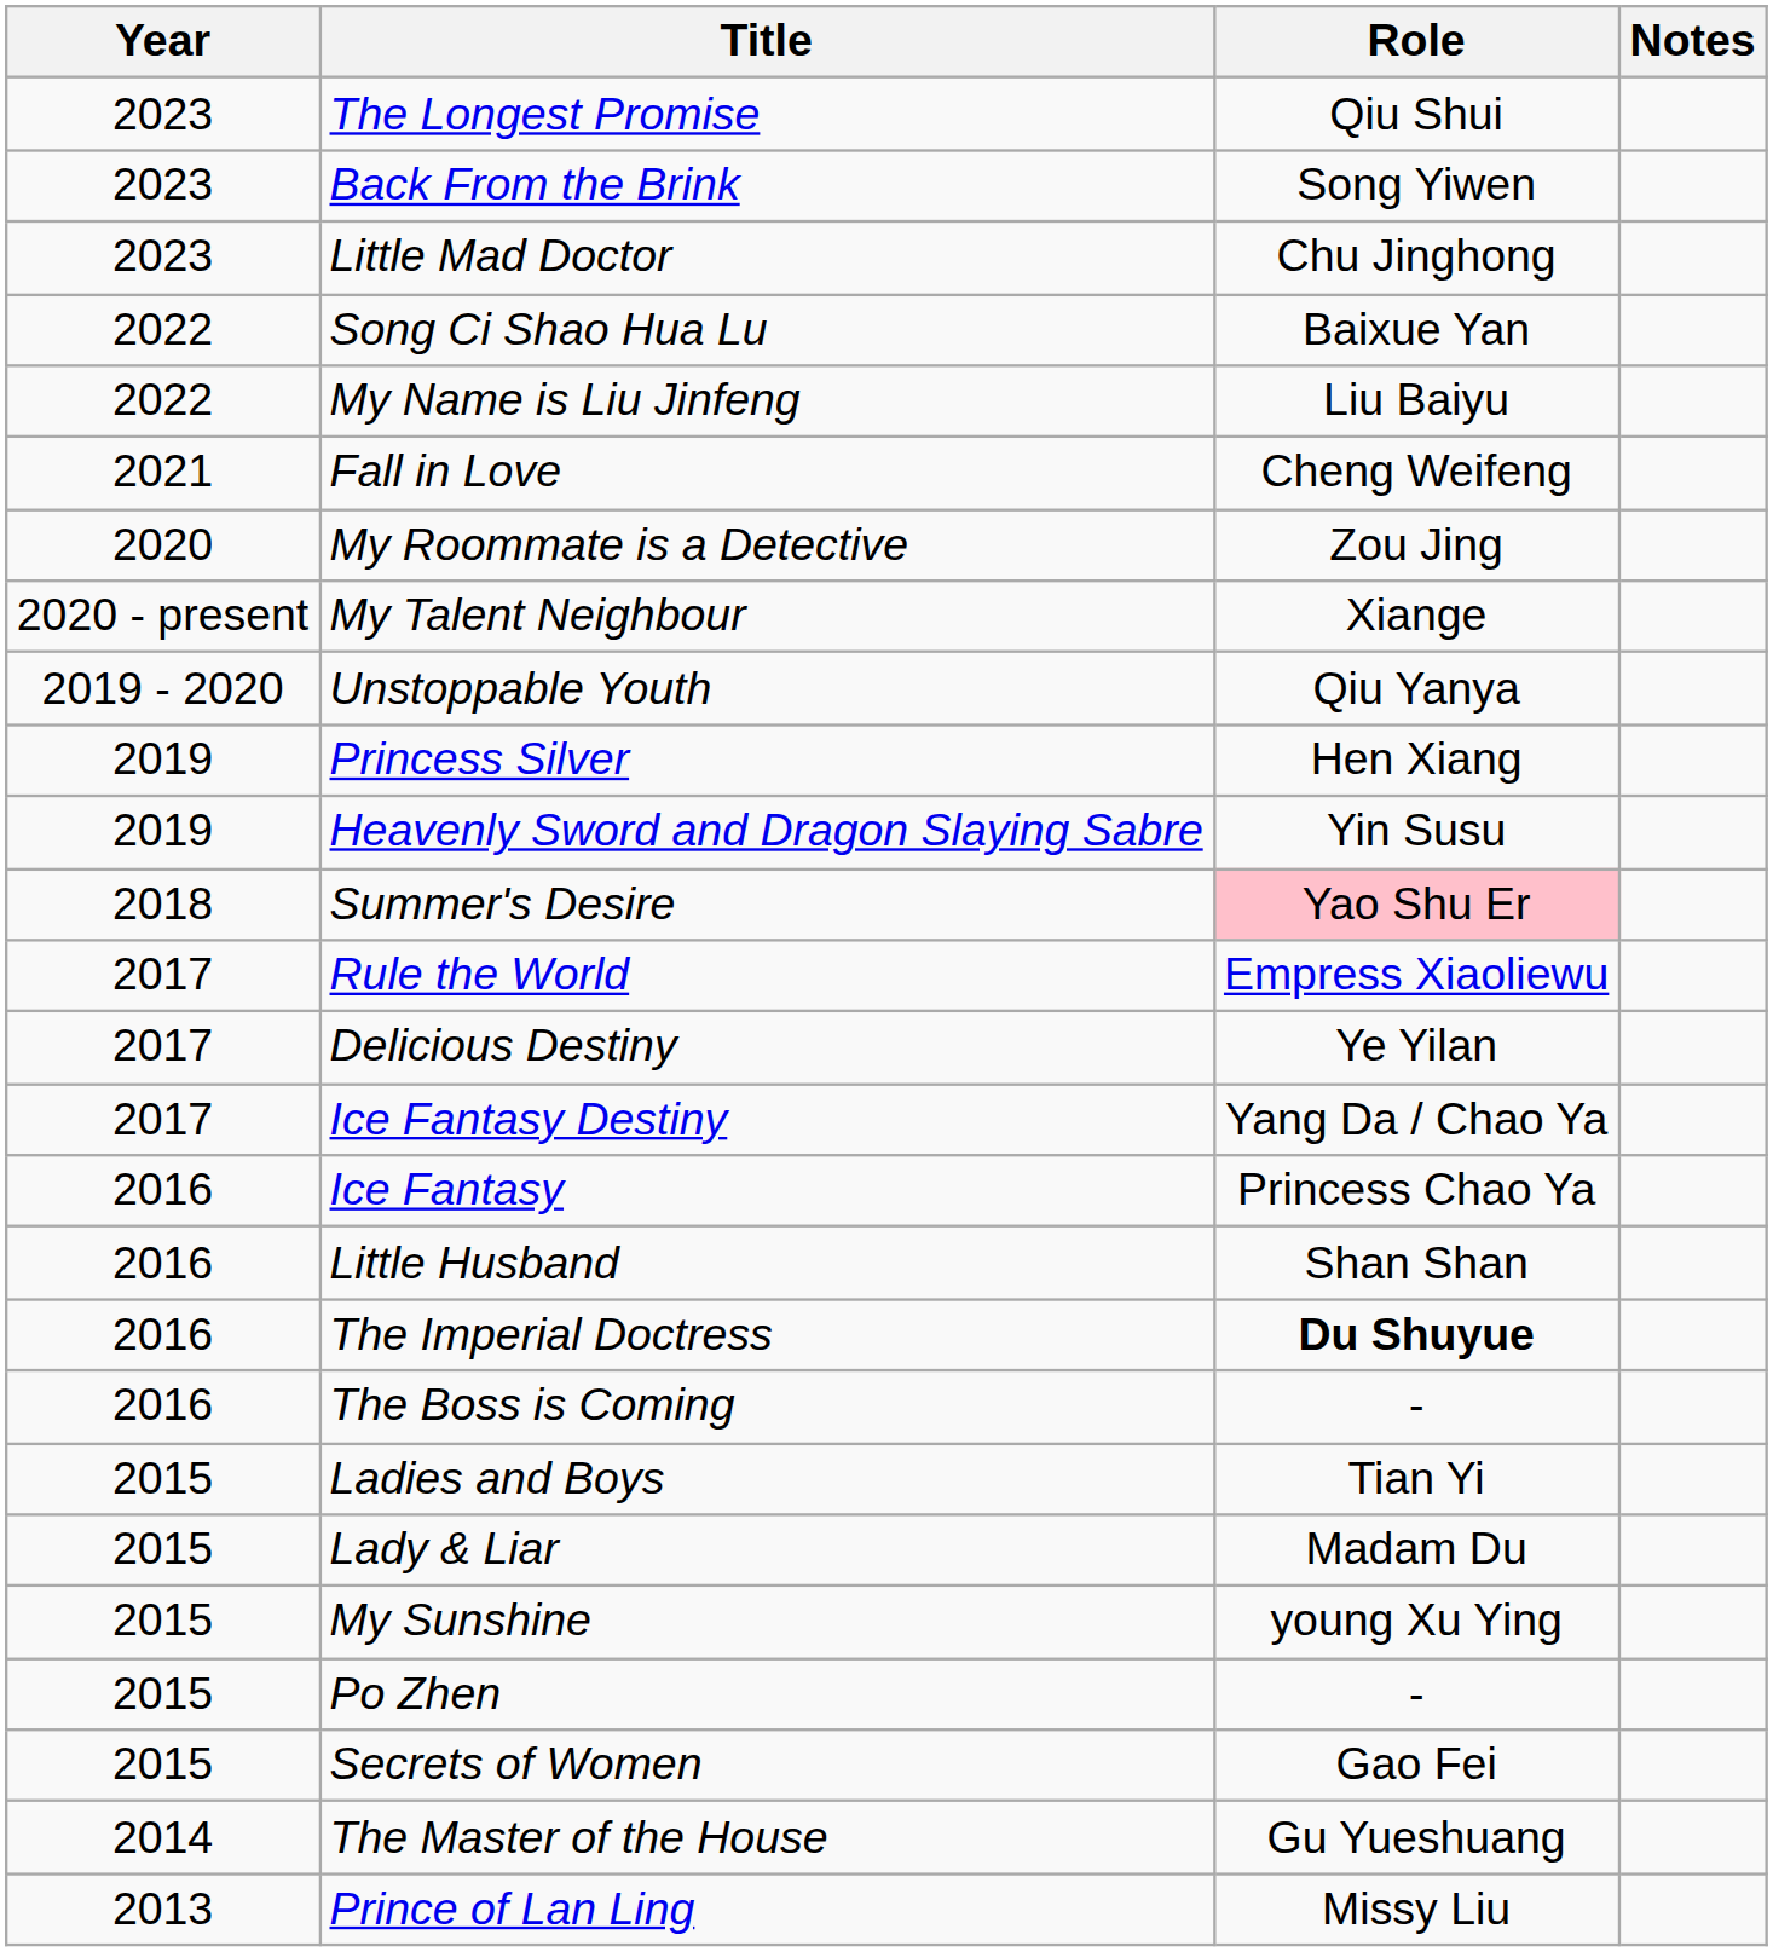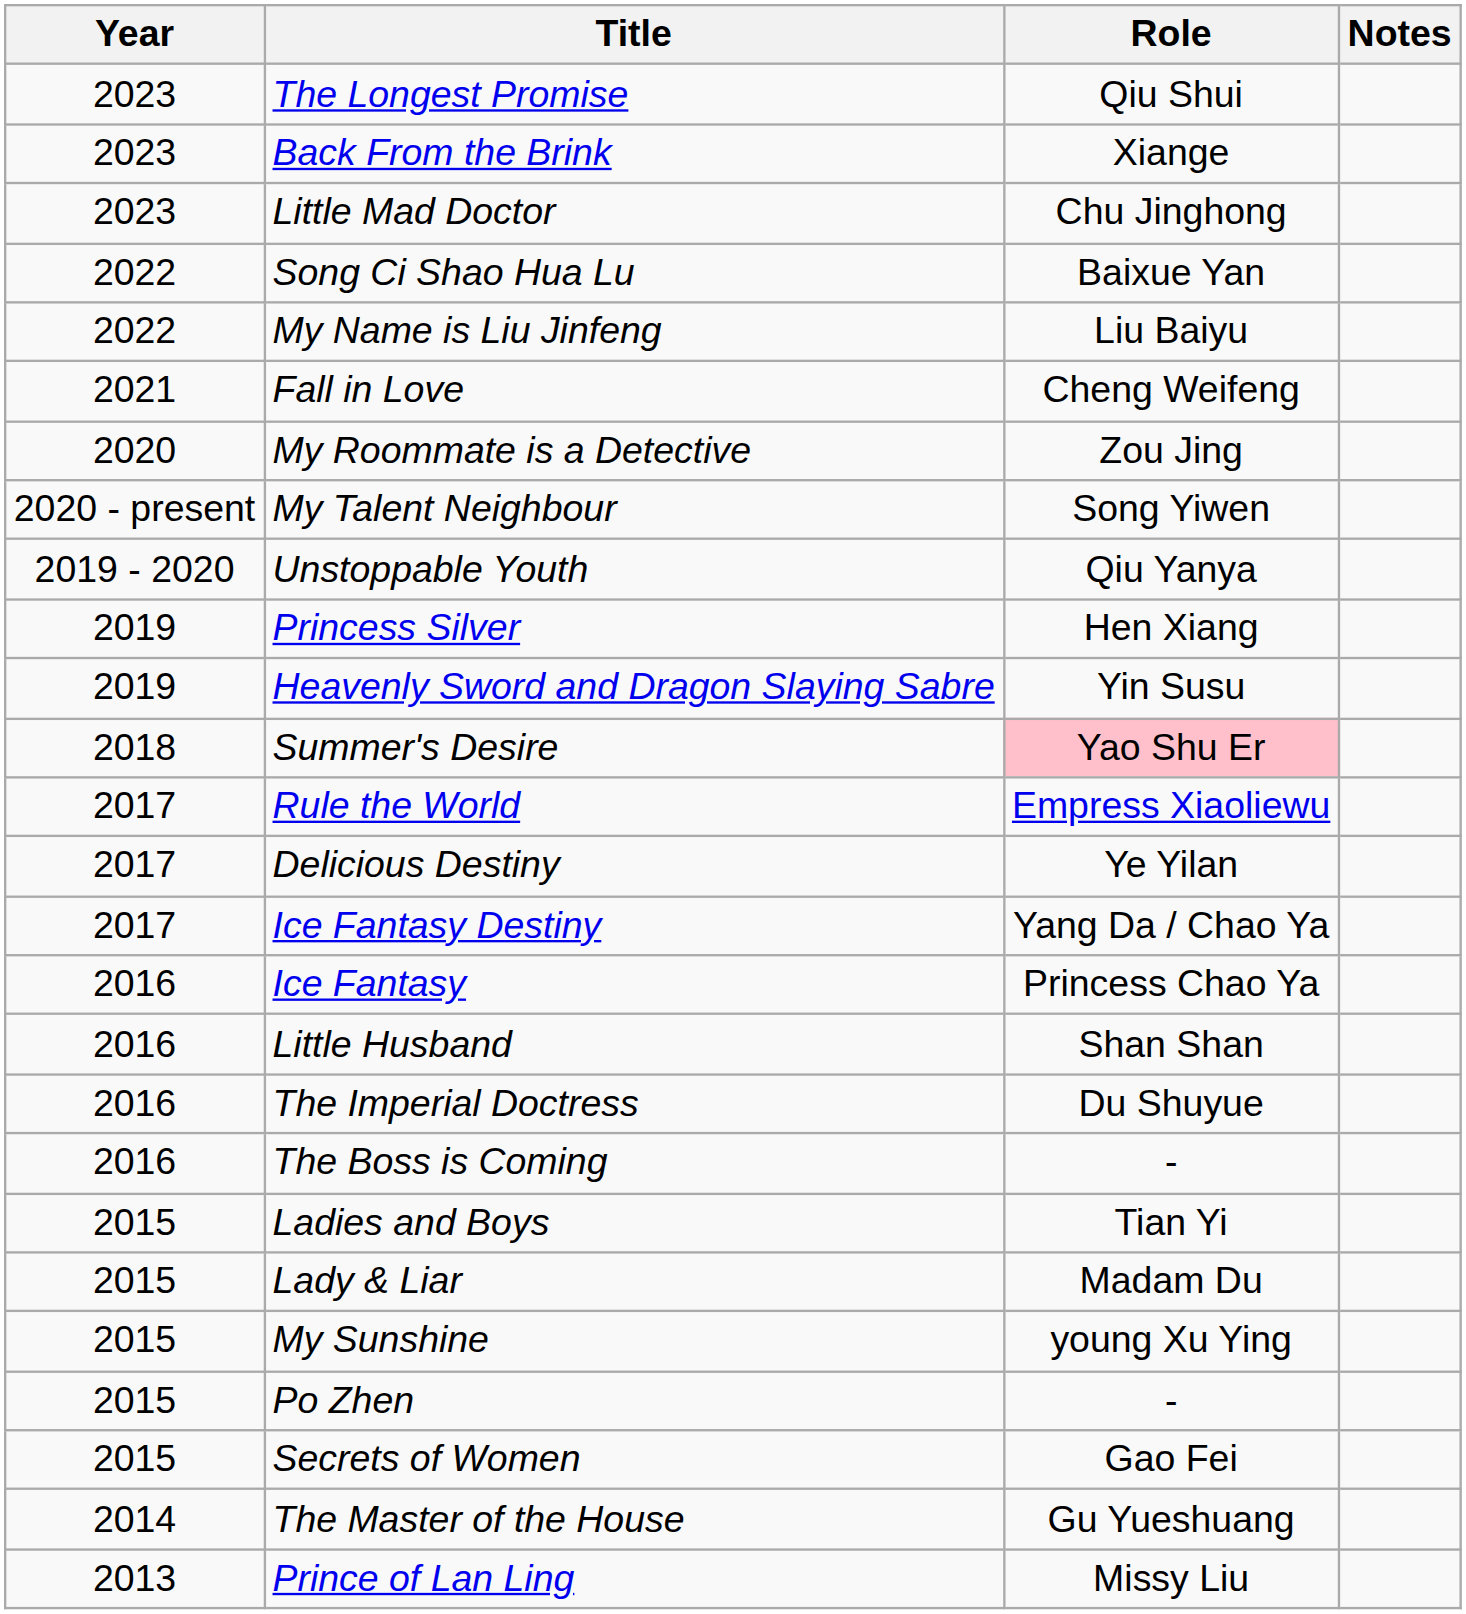Back From the Brink | Role: Song Yiwen -> Xiange
My Talent Neighbour | Role: Xiange -> Song Yiwen
The Imperial Doctress | Role: bold -> normal
